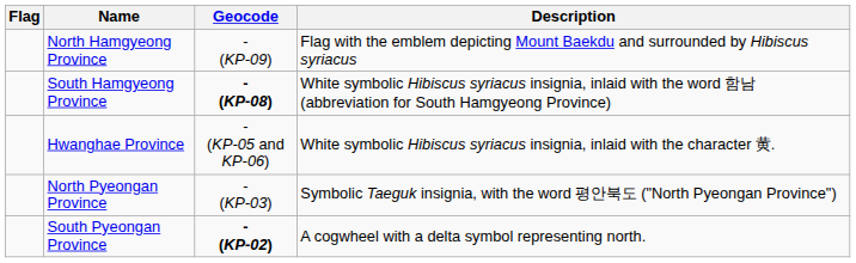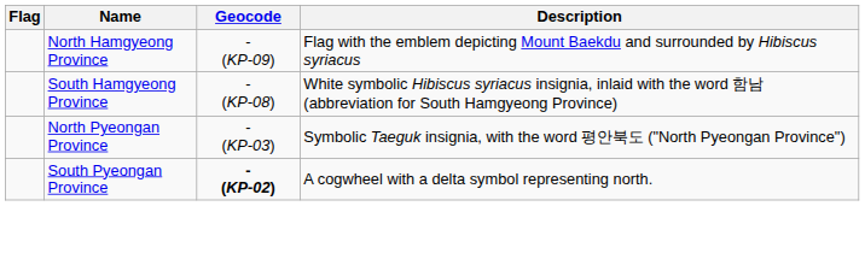South Hamgyeong Province | Geocode: bold -> normal
- row: Hwanghae Province | - (KP-05 and KP-06) | White symbolic Hibiscus syriacus insignia, inlaid with the character 黄.
